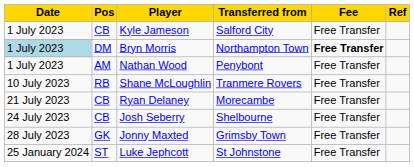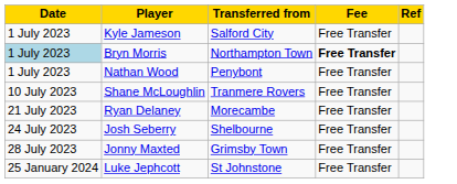- column: Pos | CB | DM | AM | RB | CB | CB | GK | ST
